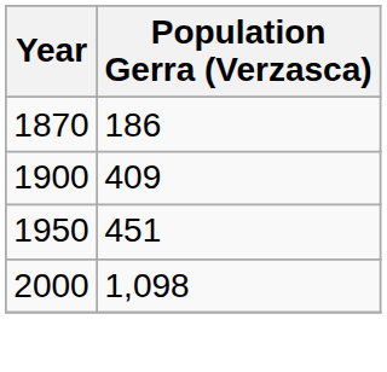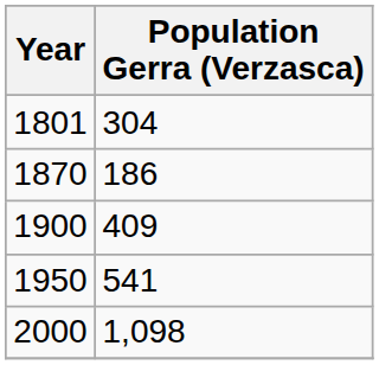+ row: 1801 | 304
1950 | Population Gerra (Verzasca): 451 -> 541
